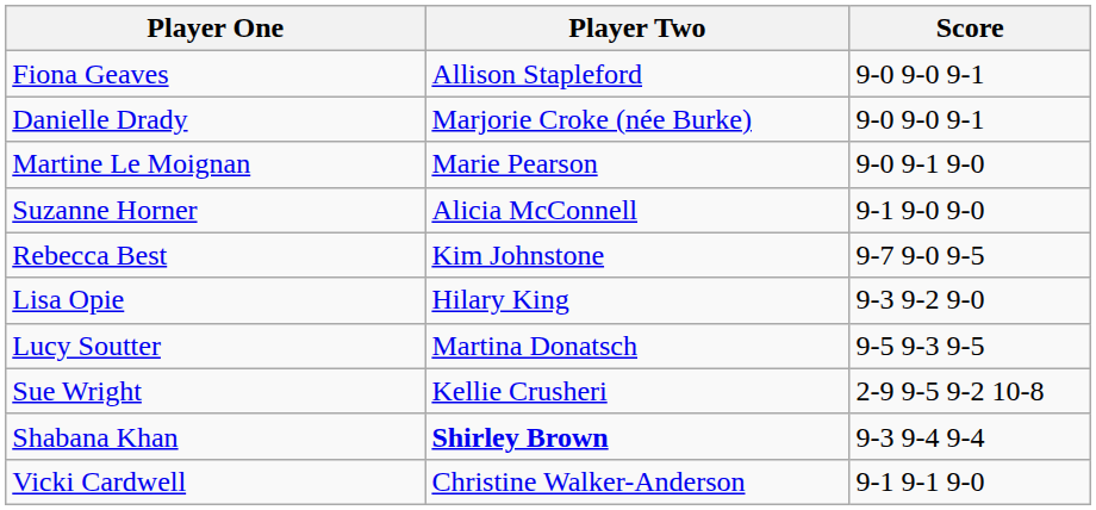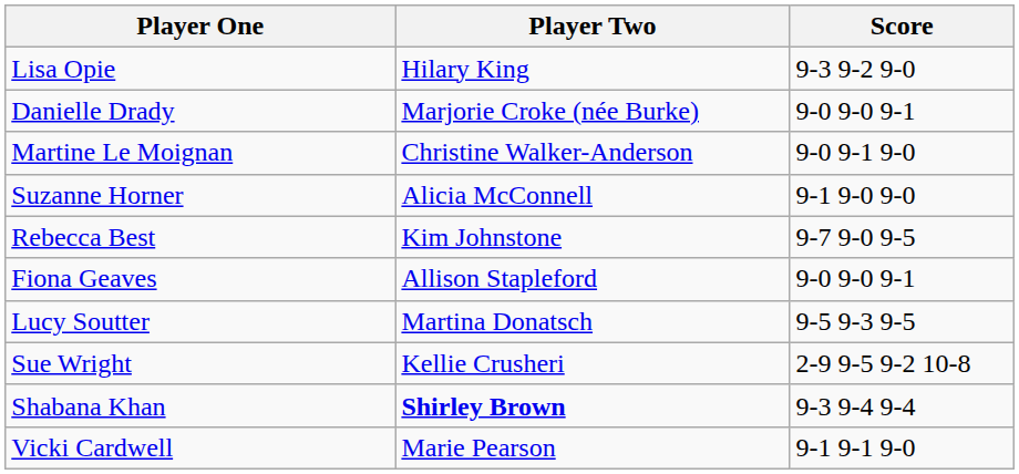rows swapped: Lisa Opie <-> Fiona Geaves
Martine Le Moignan | Player Two: Marie Pearson -> Christine Walker-Anderson
Vicki Cardwell | Player Two: Christine Walker-Anderson -> Marie Pearson
